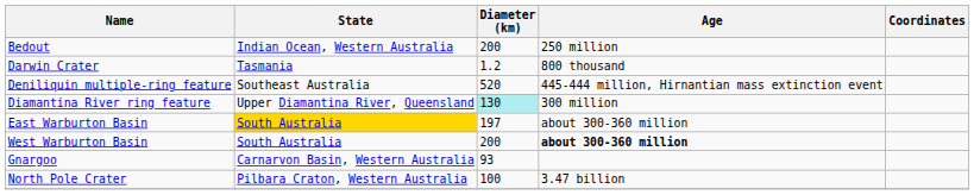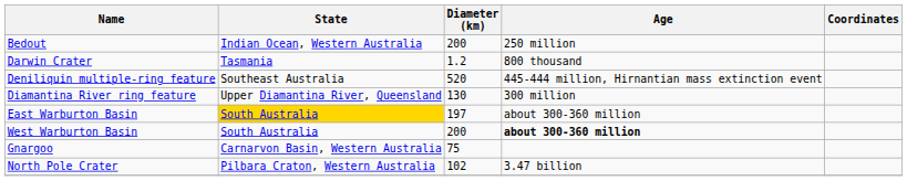Diamantina River ring feature | Diameter (km): paleturquoise background -> no background
Gnargoo | Diameter (km): 93 -> 75
North Pole Crater | Diameter (km): 100 -> 102
